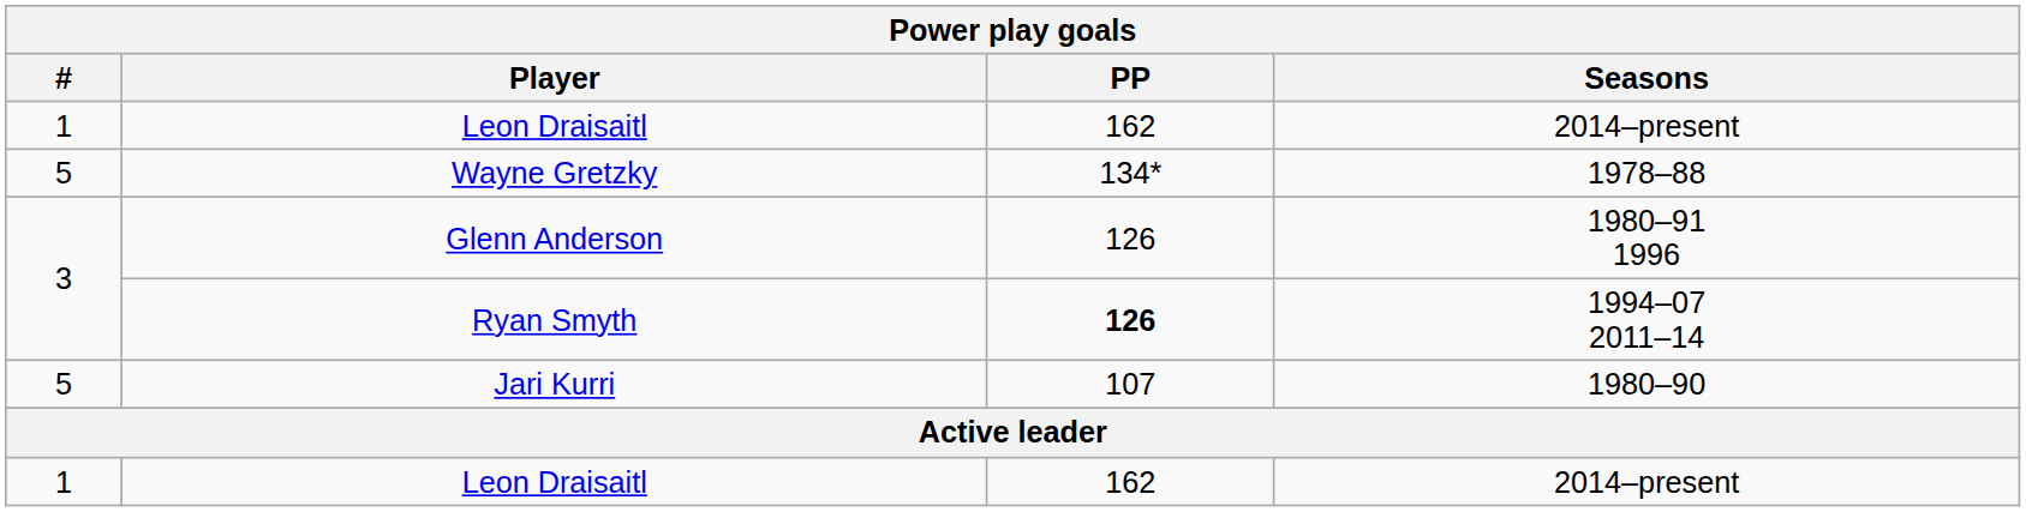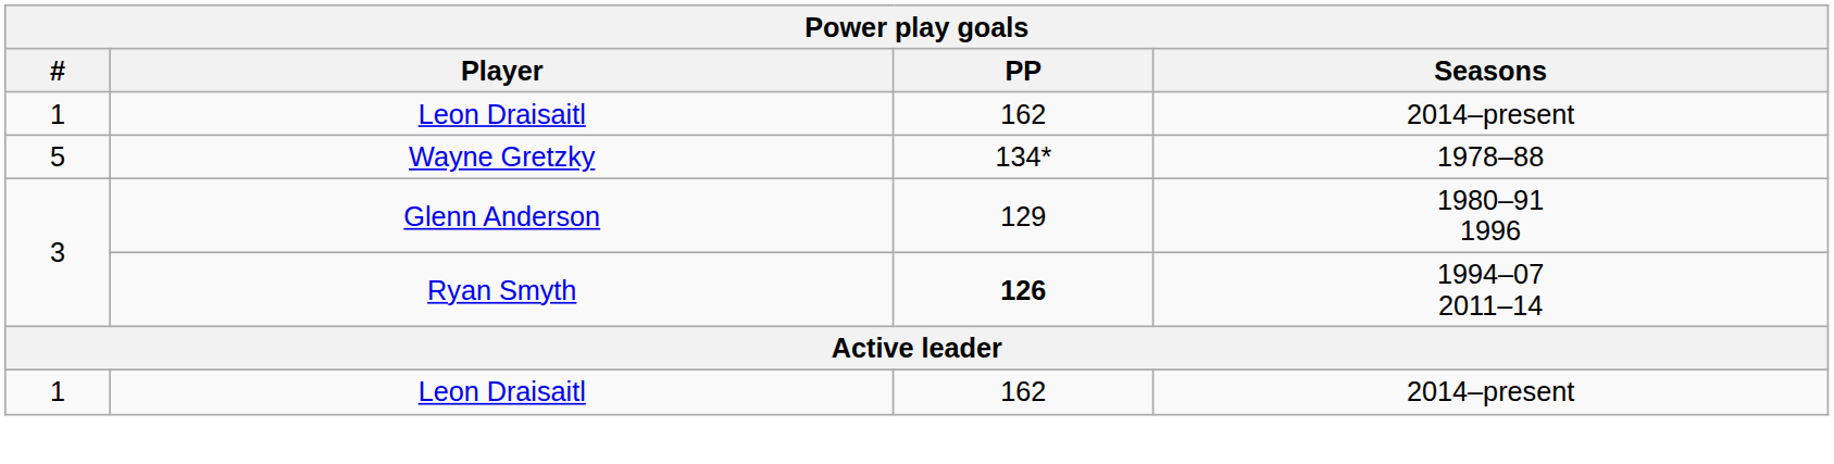Glenn Anderson | PP: 126 -> 129
- row: 5 | Jari Kurri | 107 | 1980–90
